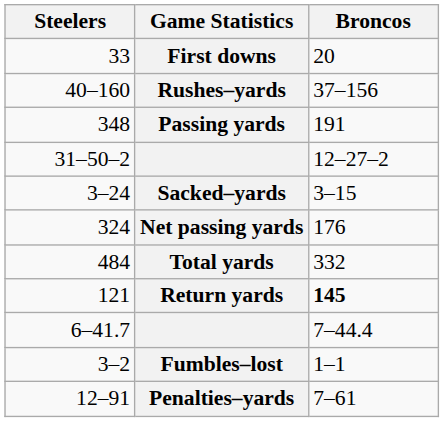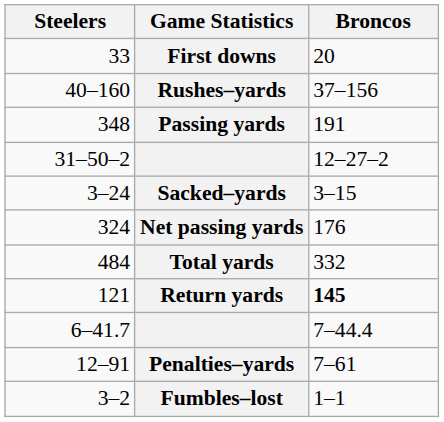rows swapped: Fumbles–lost <-> Penalties–yards
